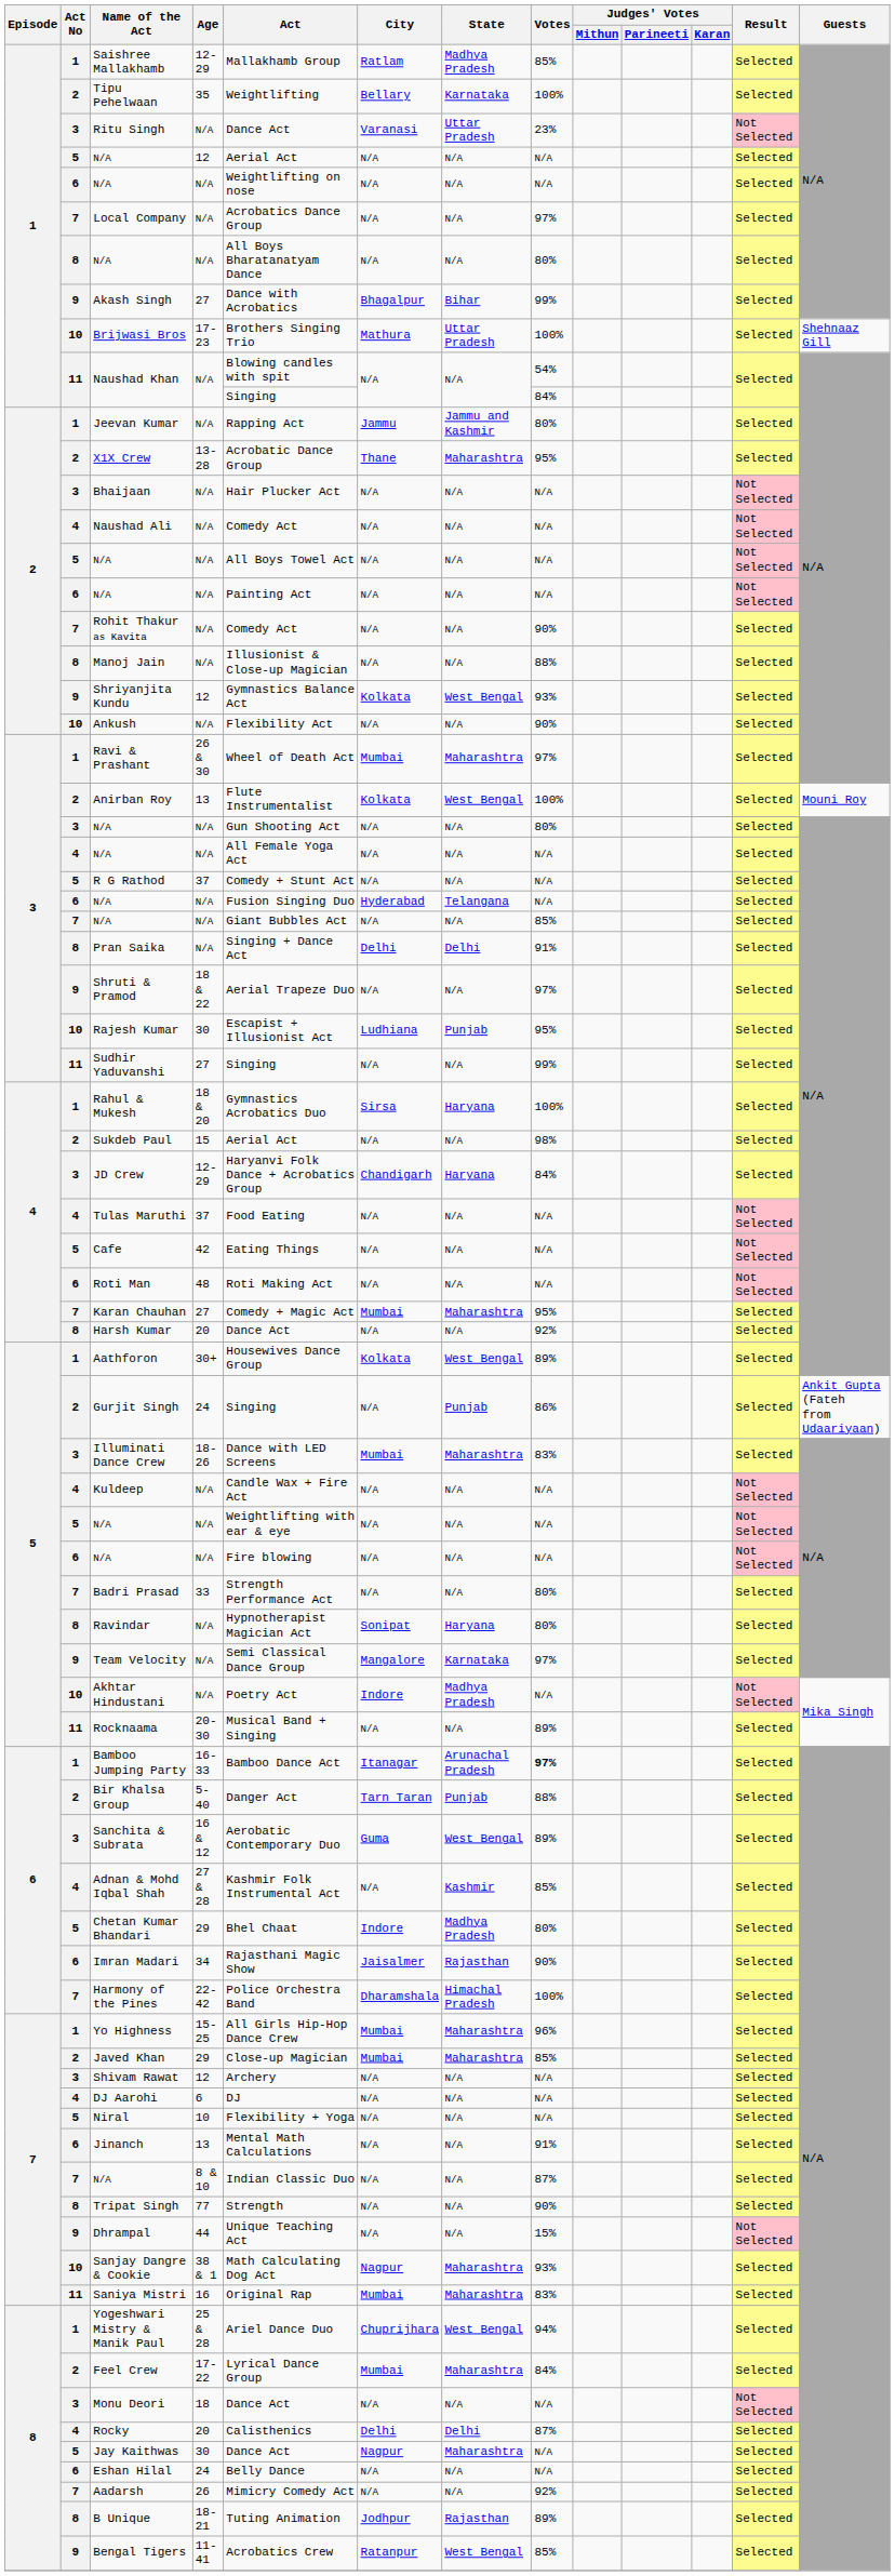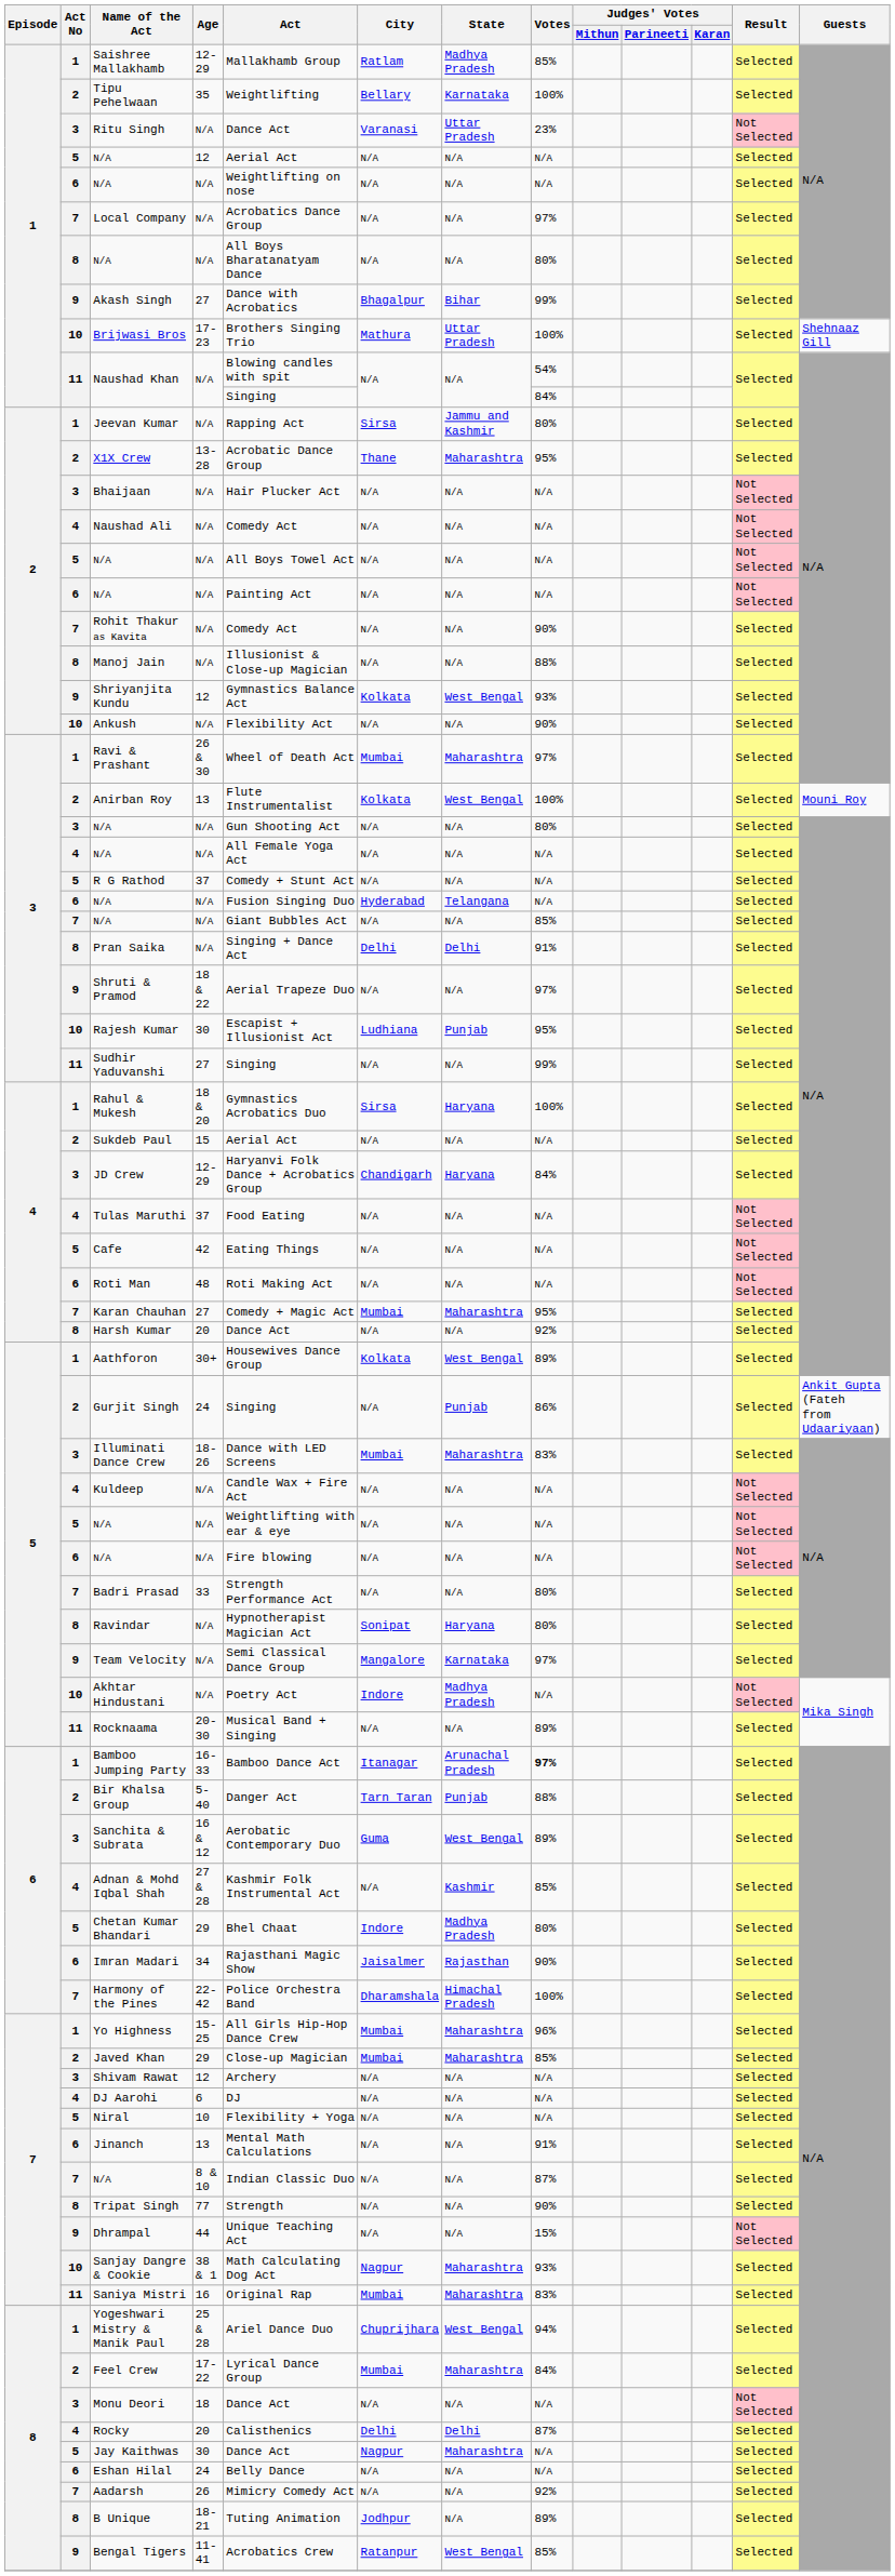Jeevan Kumar | City: Jammu -> Sirsa
Sukdeb Paul | Votes: 98% -> N/A
B Unique | State: Rajasthan -> N/A
